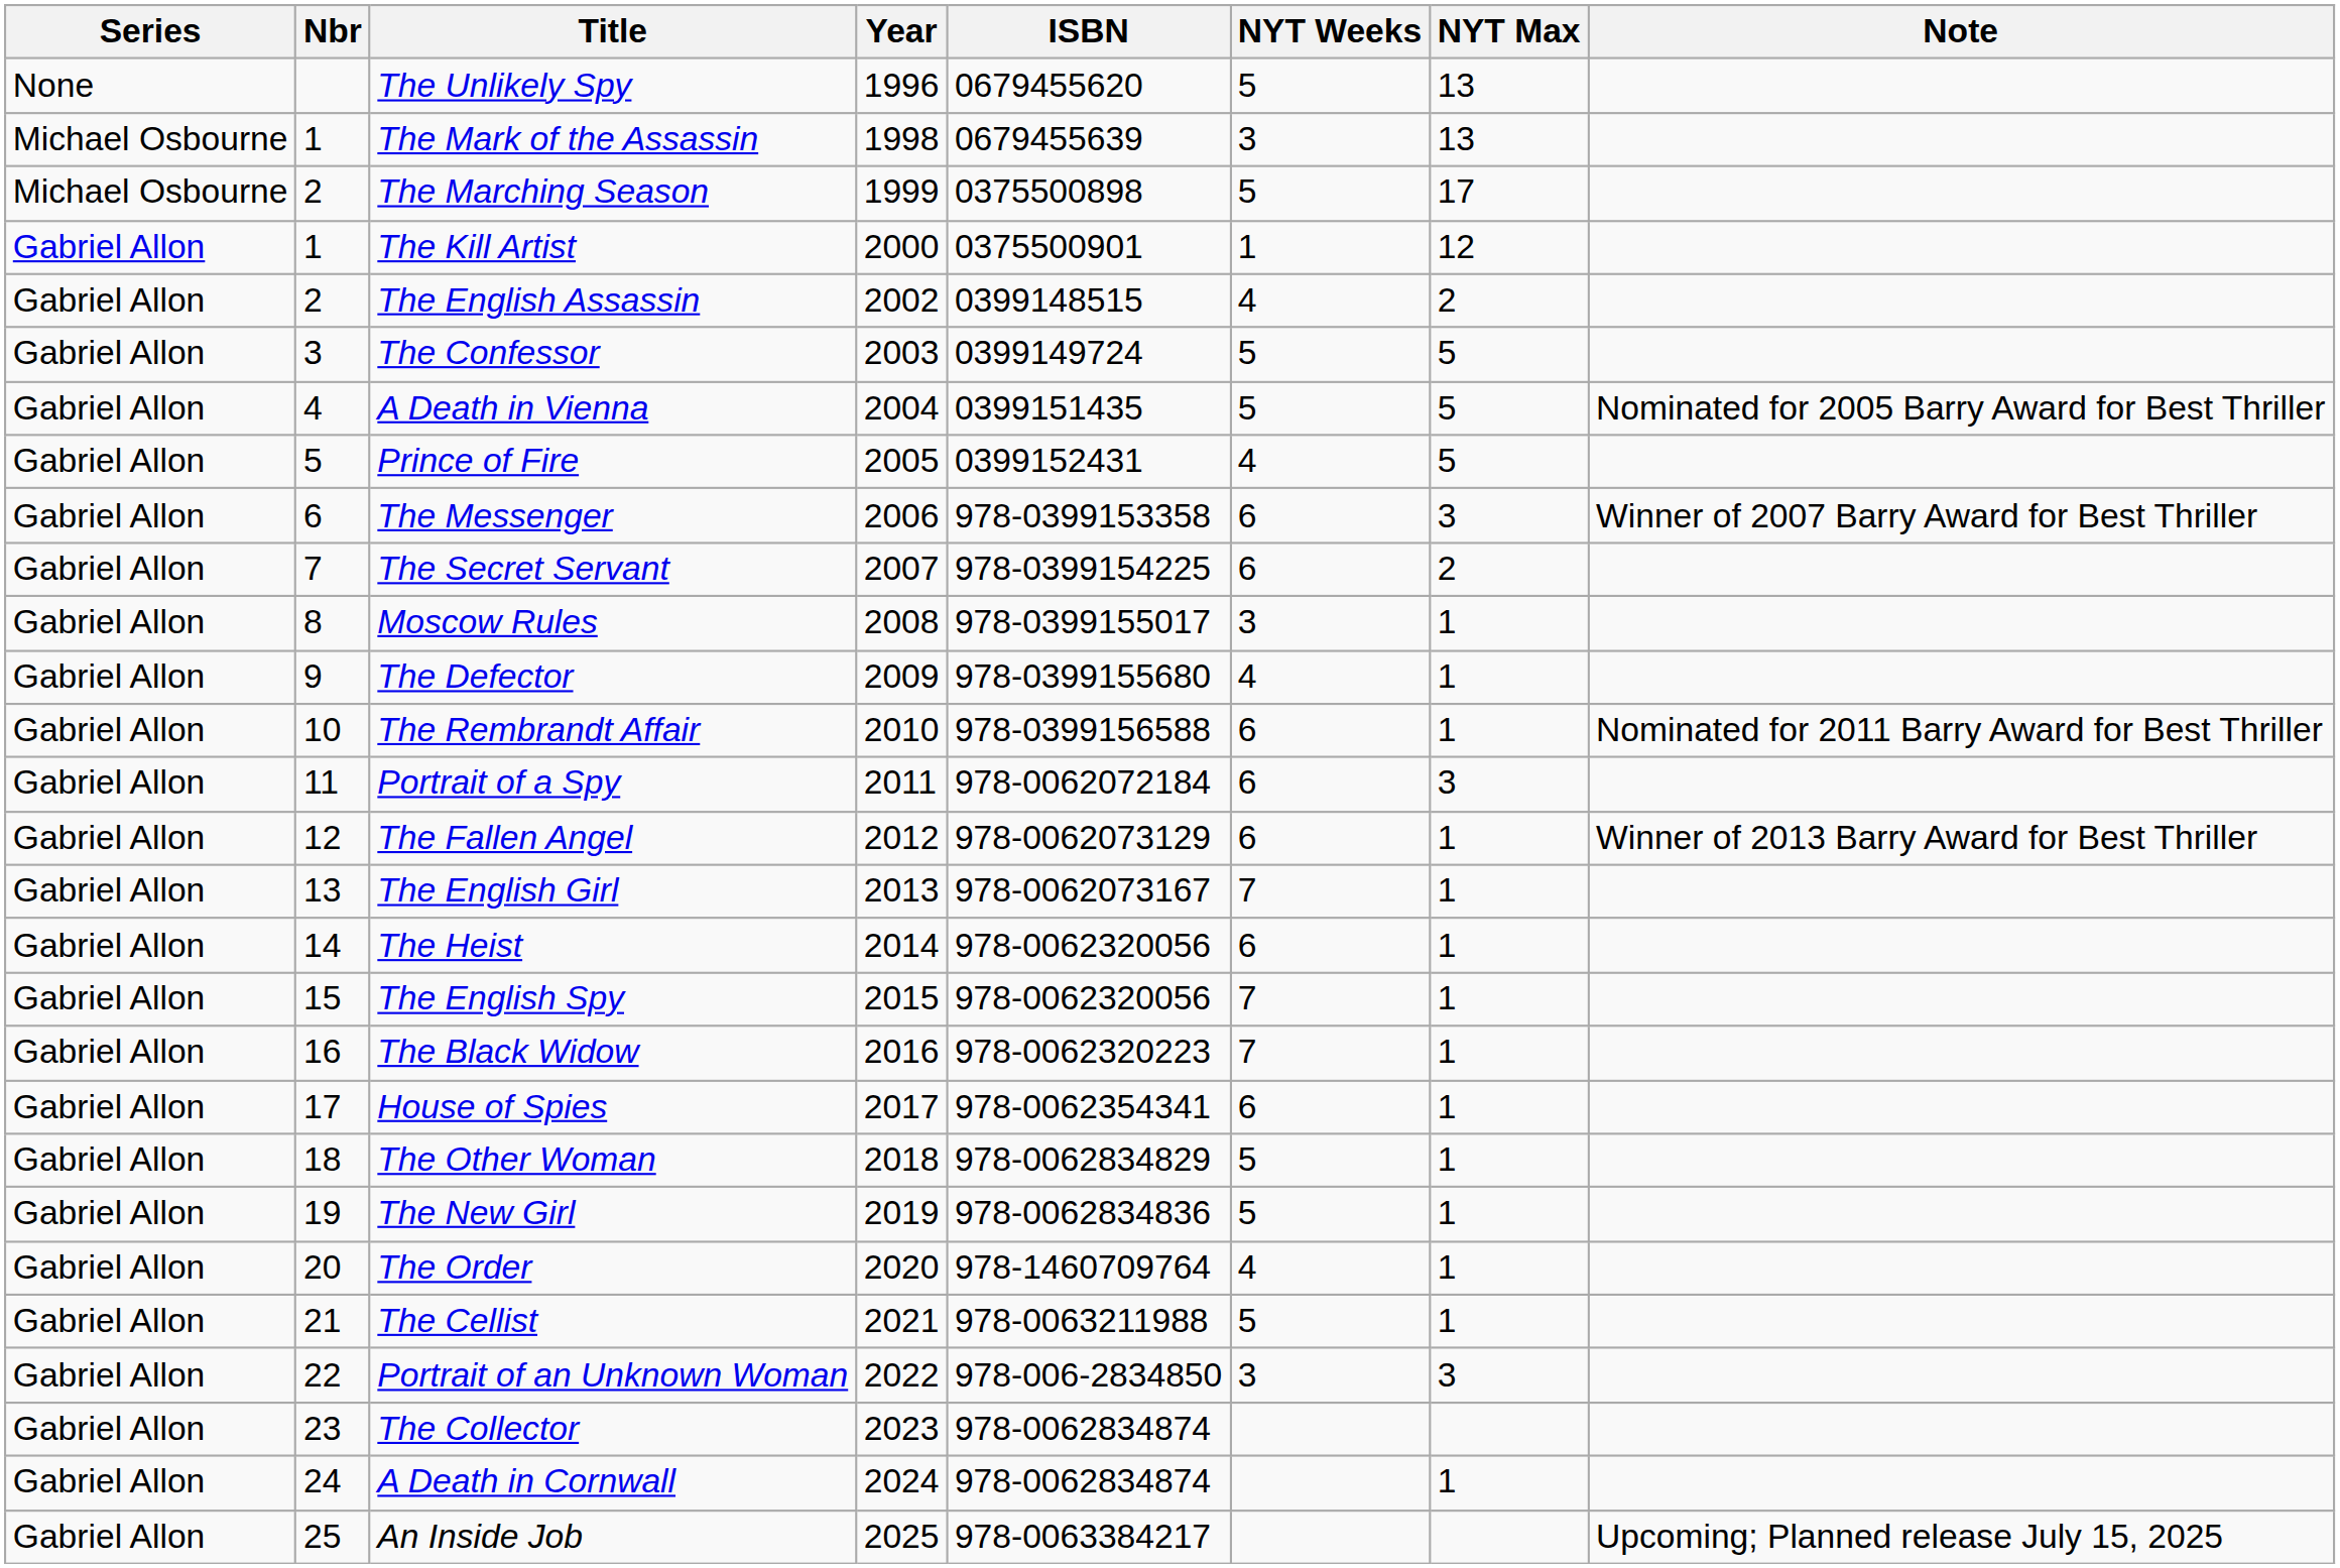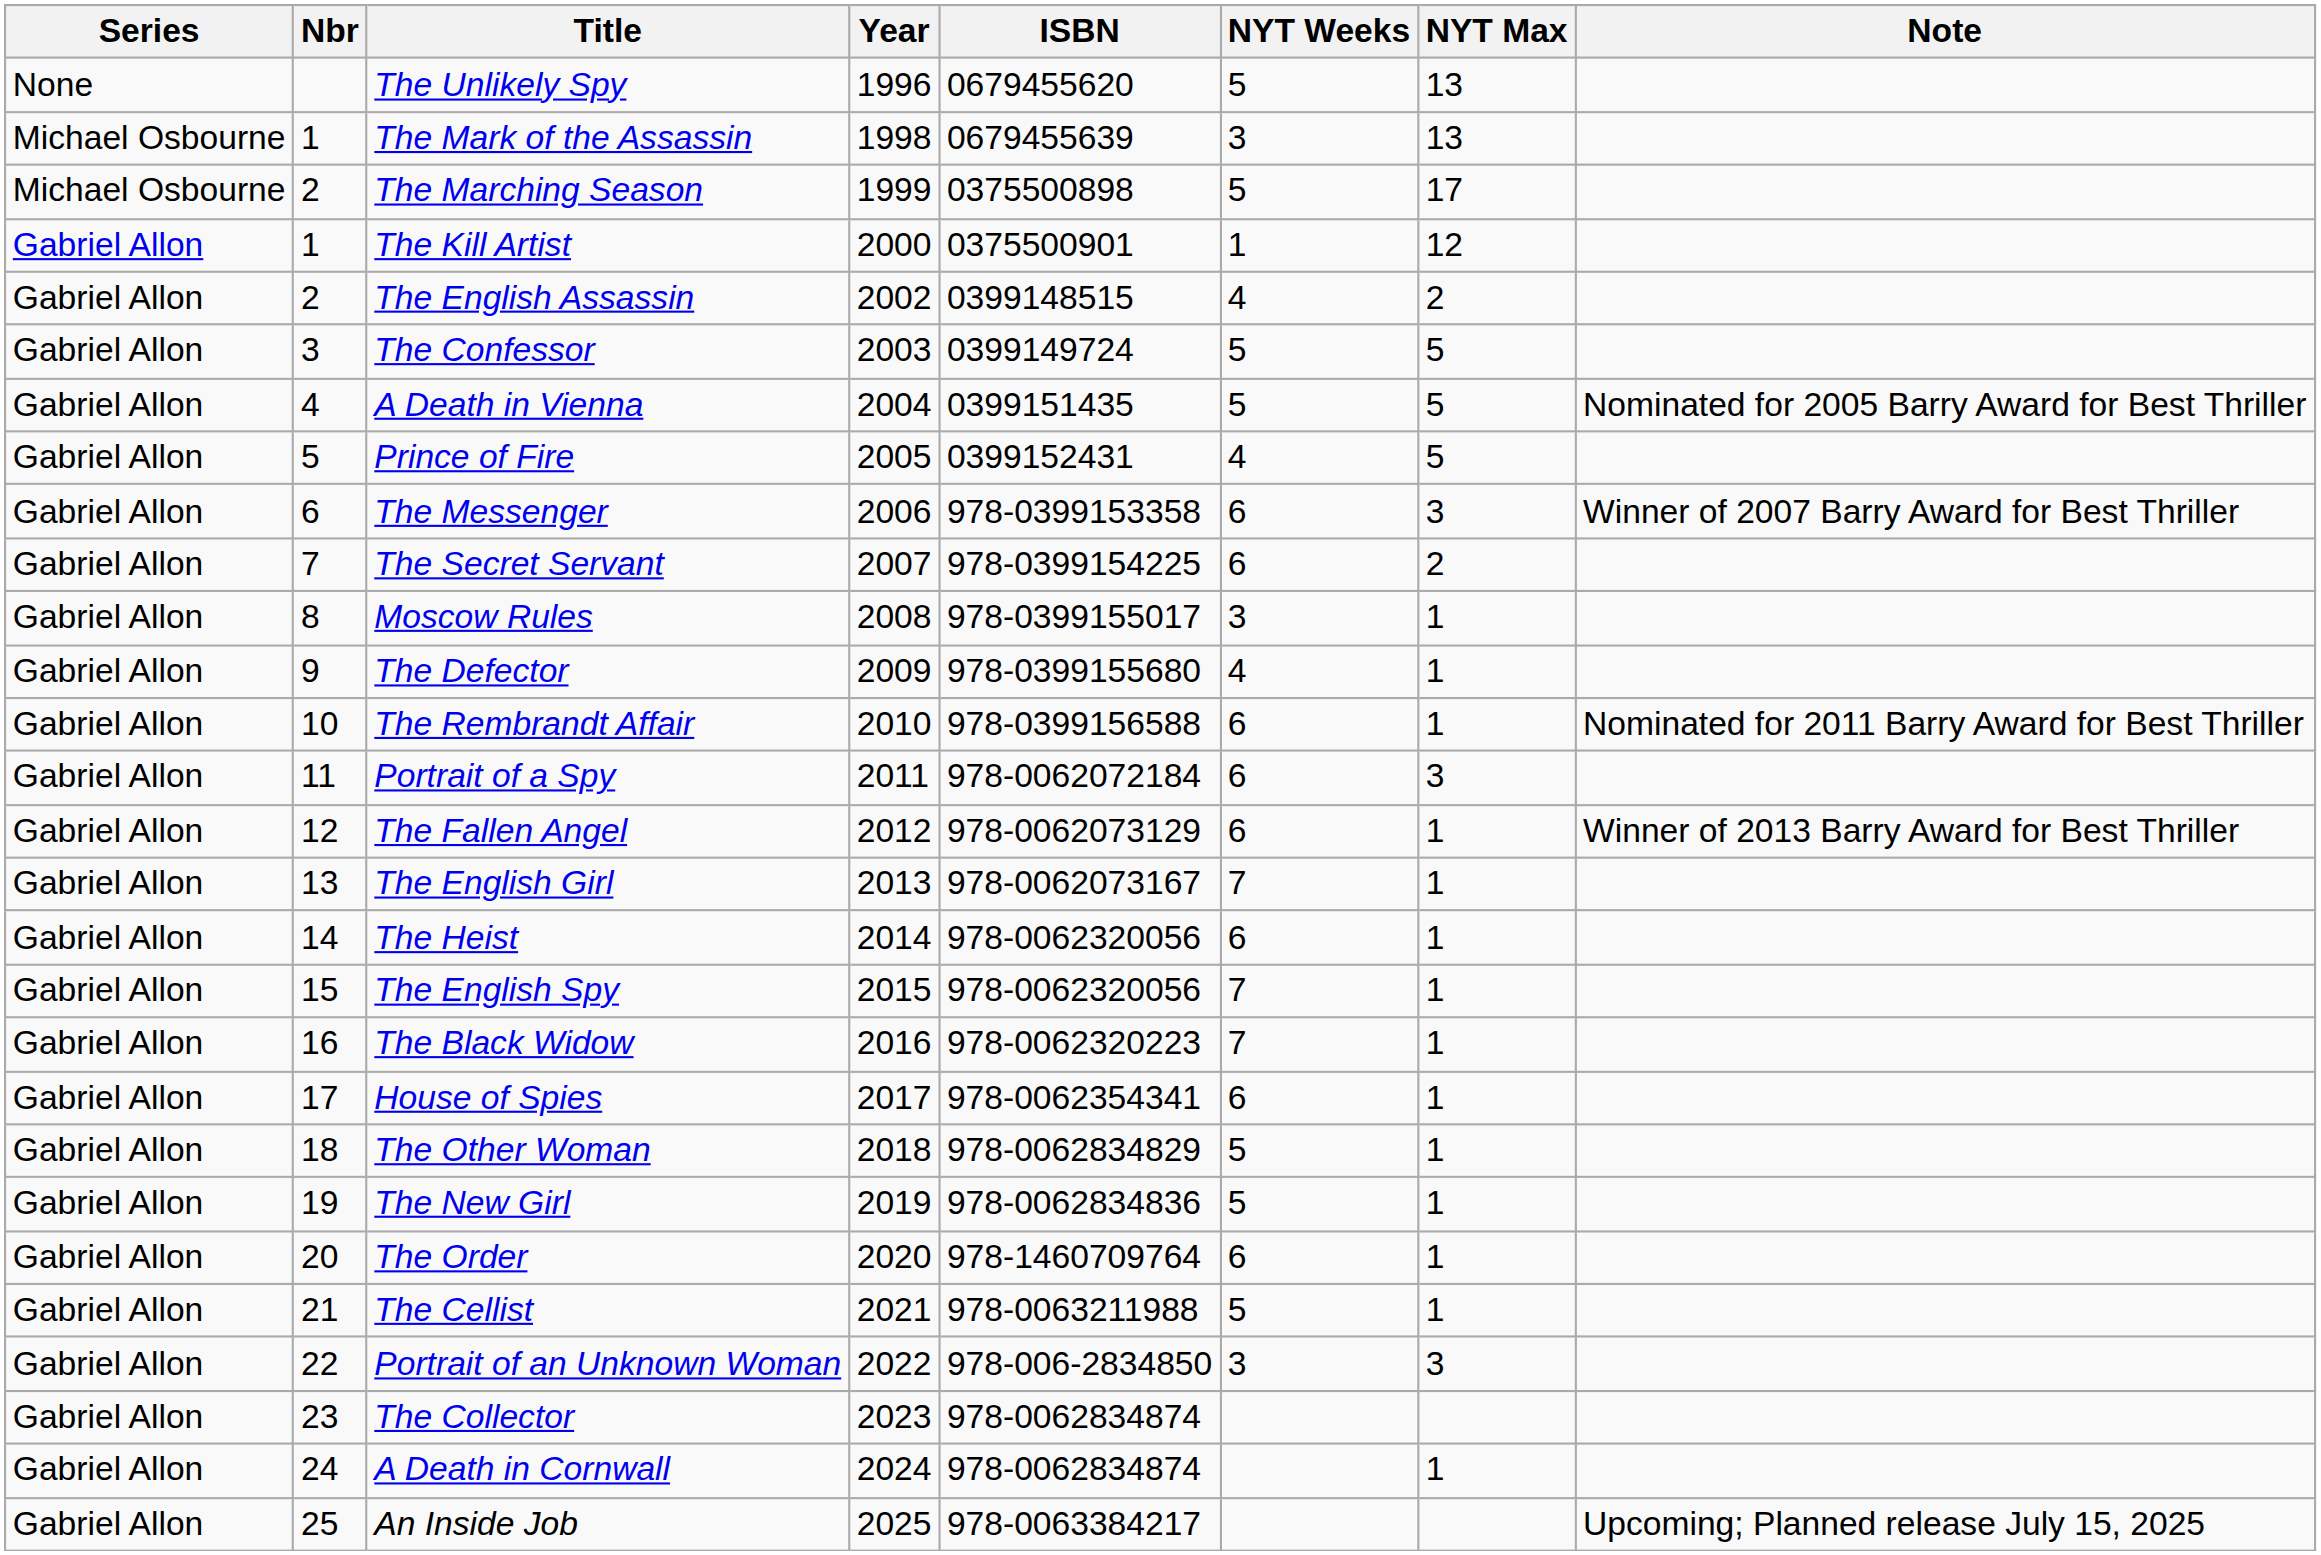The Order | NYT Weeks: 4 -> 6
